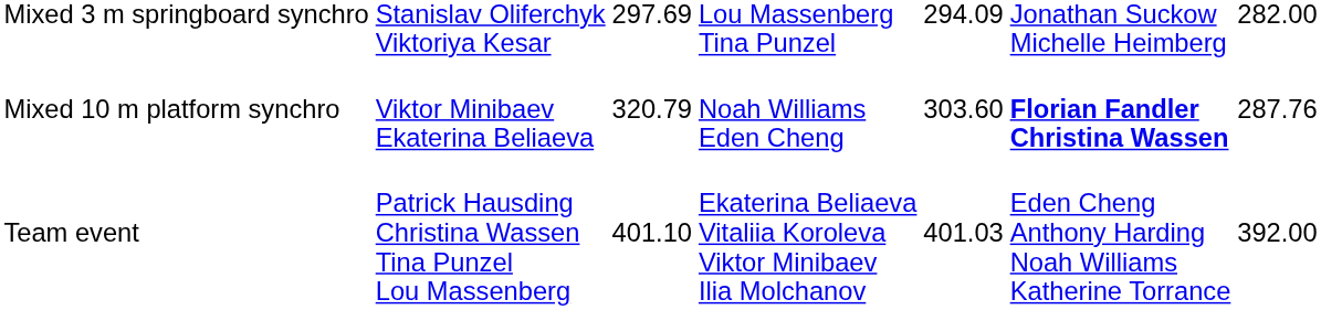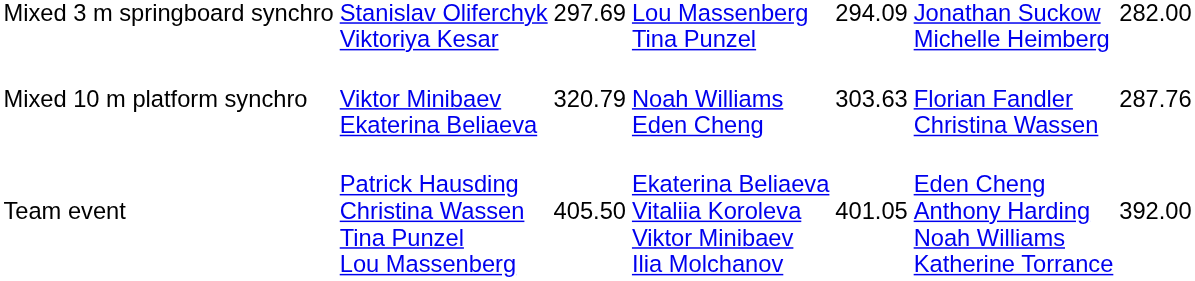Mixed 10 m platform synchro | column 5: 303.60 -> 303.63
Mixed 10 m platform synchro | column 6: bold -> normal
Team event | column 3: 401.10 -> 405.50
Team event | column 5: 401.03 -> 401.05
